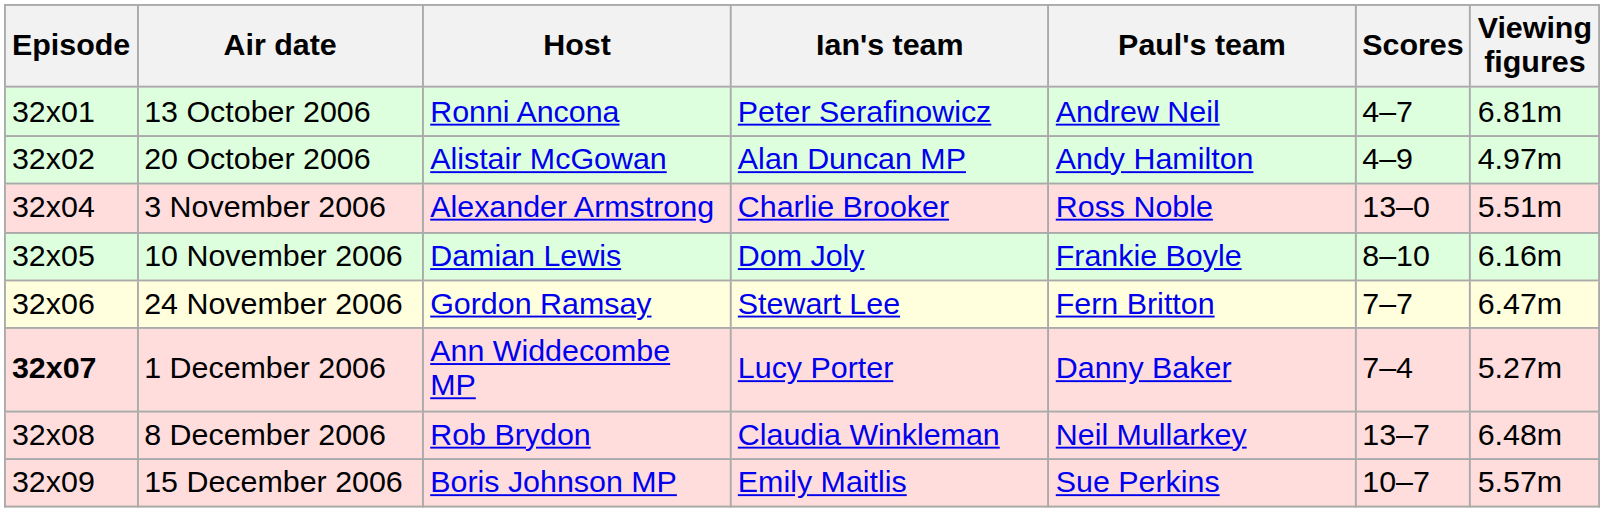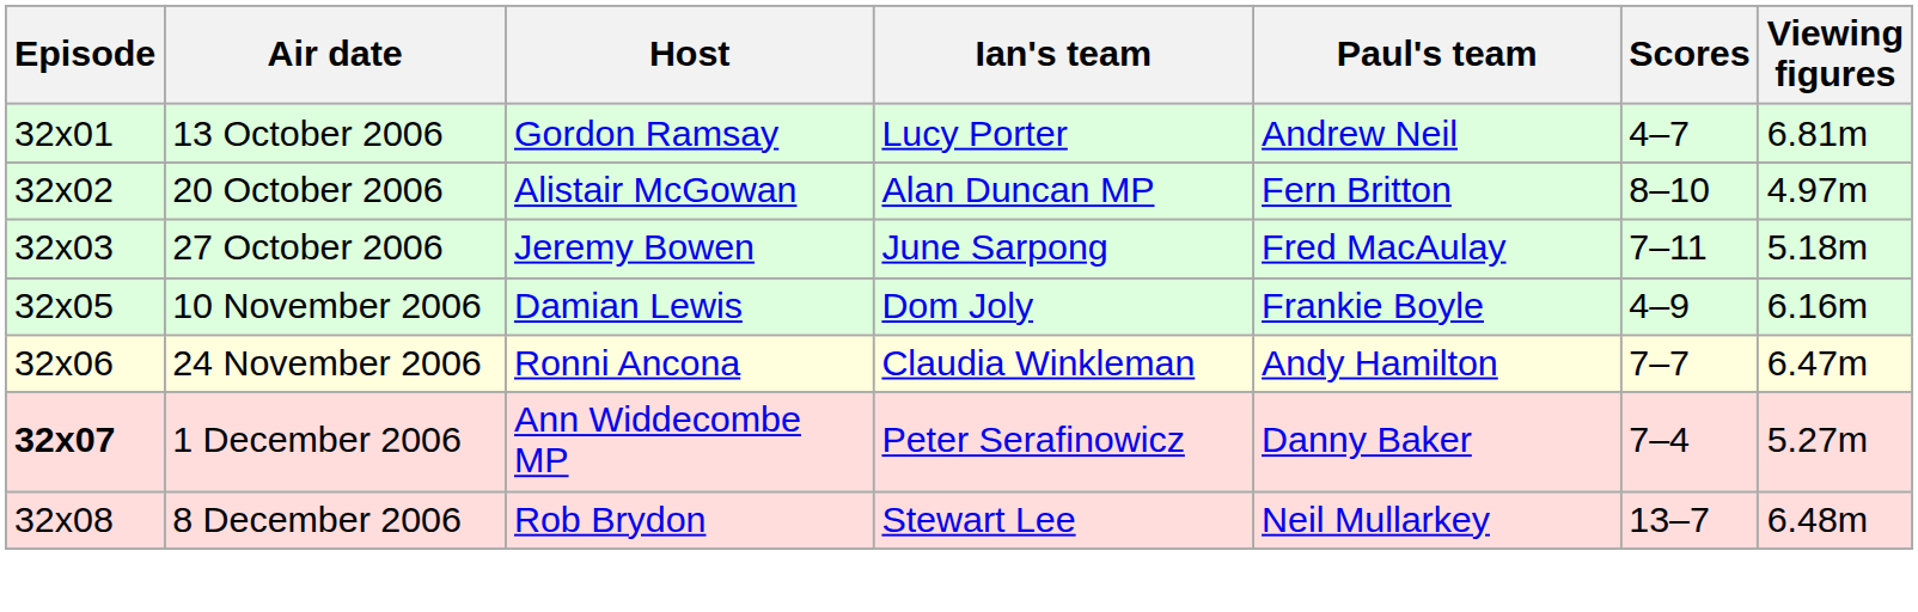13 October 2006 | Host: Ronni Ancona -> Gordon Ramsay
13 October 2006 | Ian's team: Peter Serafinowicz -> Lucy Porter
20 October 2006 | Paul's team: Andy Hamilton -> Fern Britton
20 October 2006 | Scores: 4–9 -> 8–10
+ row: 32x03 | 27 October 2006 | Jeremy Bowen | June Sarpong | Fred MacAulay | 7–11 | 5.18m
- row: 32x04 | 3 November 2006 | Alexander Armstrong | Charlie Brooker | Ross Noble | 13–0 | 5.51m
10 November 2006 | Scores: 8–10 -> 4–9
24 November 2006 | Host: Gordon Ramsay -> Ronni Ancona
24 November 2006 | Ian's team: Stewart Lee -> Claudia Winkleman
24 November 2006 | Paul's team: Fern Britton -> Andy Hamilton
1 December 2006 | Ian's team: Lucy Porter -> Peter Serafinowicz
8 December 2006 | Ian's team: Claudia Winkleman -> Stewart Lee
- row: 32x09 | 15 December 2006 | Boris Johnson MP | Emily Maitlis | Sue Perkins | 10–7 | 5.57m
